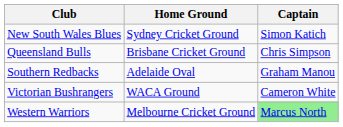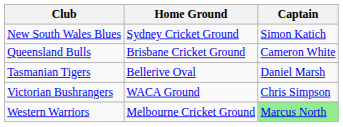Queensland Bulls | Captain: Chris Simpson -> Cameron White
- row: Southern Redbacks | Adelaide Oval | Graham Manou
+ row: Tasmanian Tigers | Bellerive Oval | Daniel Marsh
Victorian Bushrangers | Captain: Cameron White -> Chris Simpson
